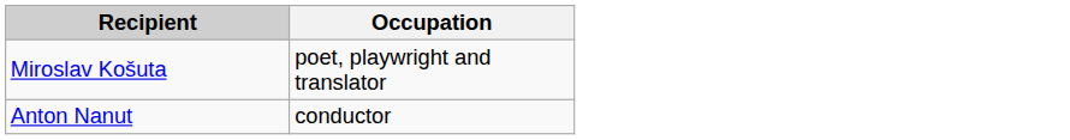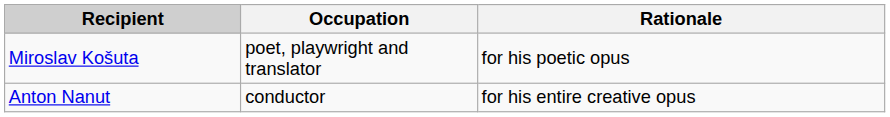+ column: Rationale | for his poetic opus | for his entire creative opus
